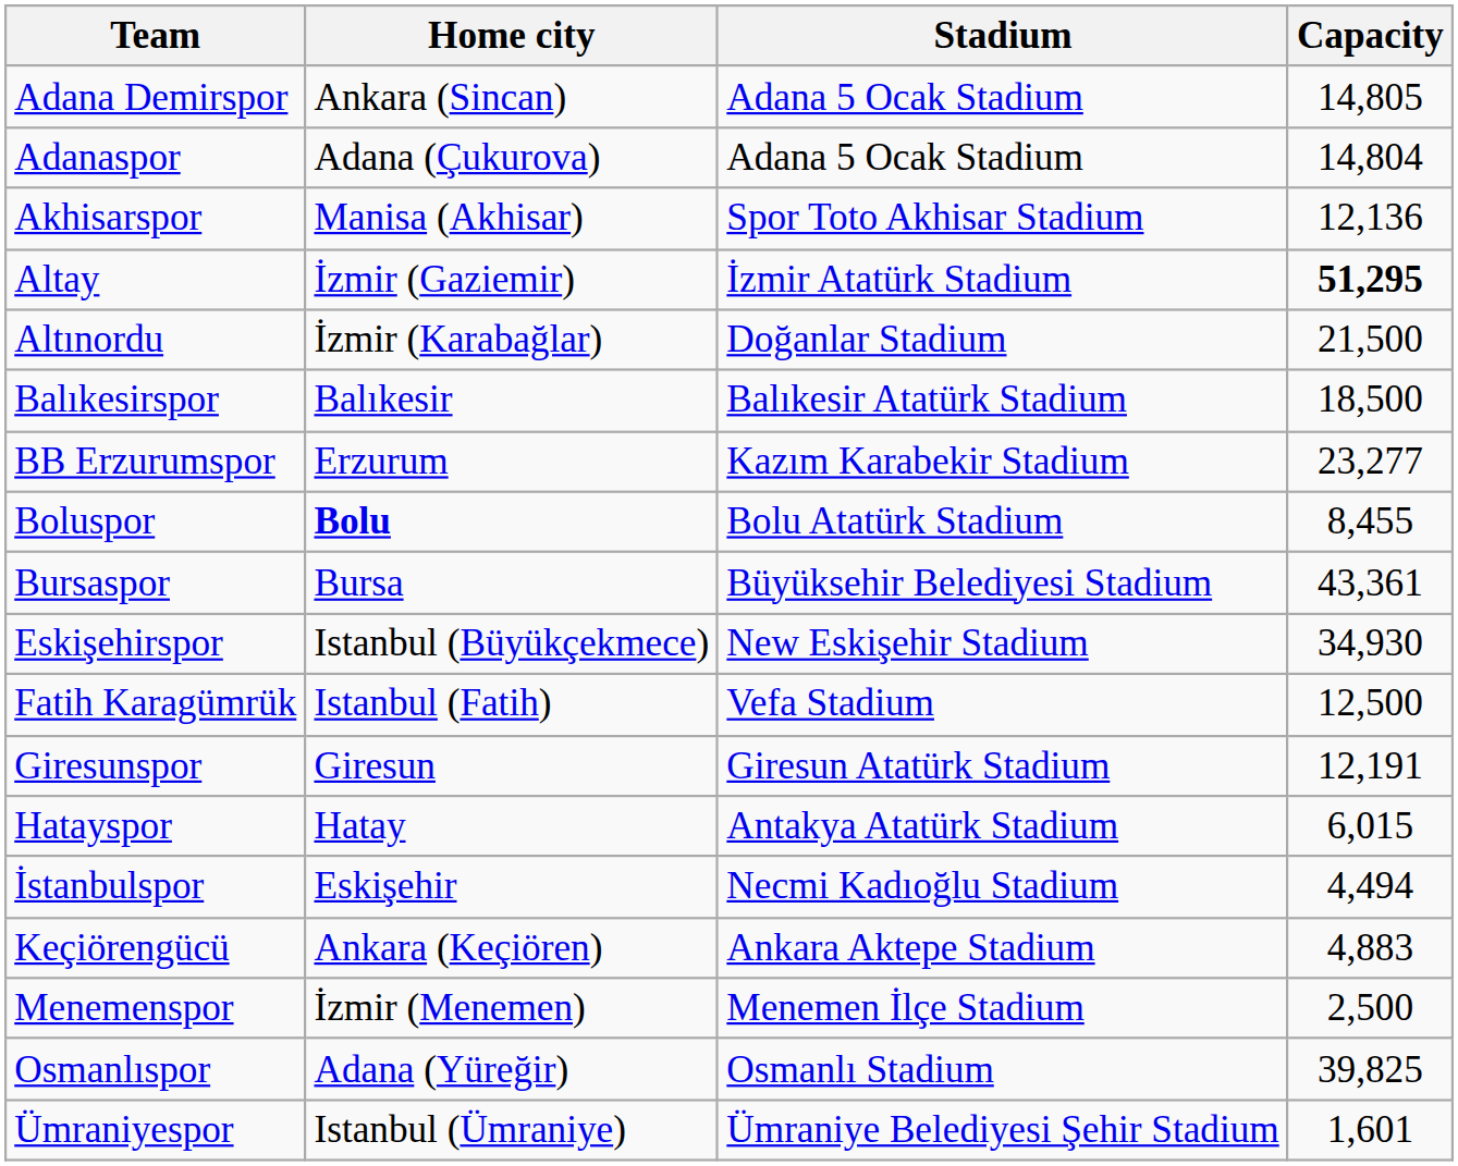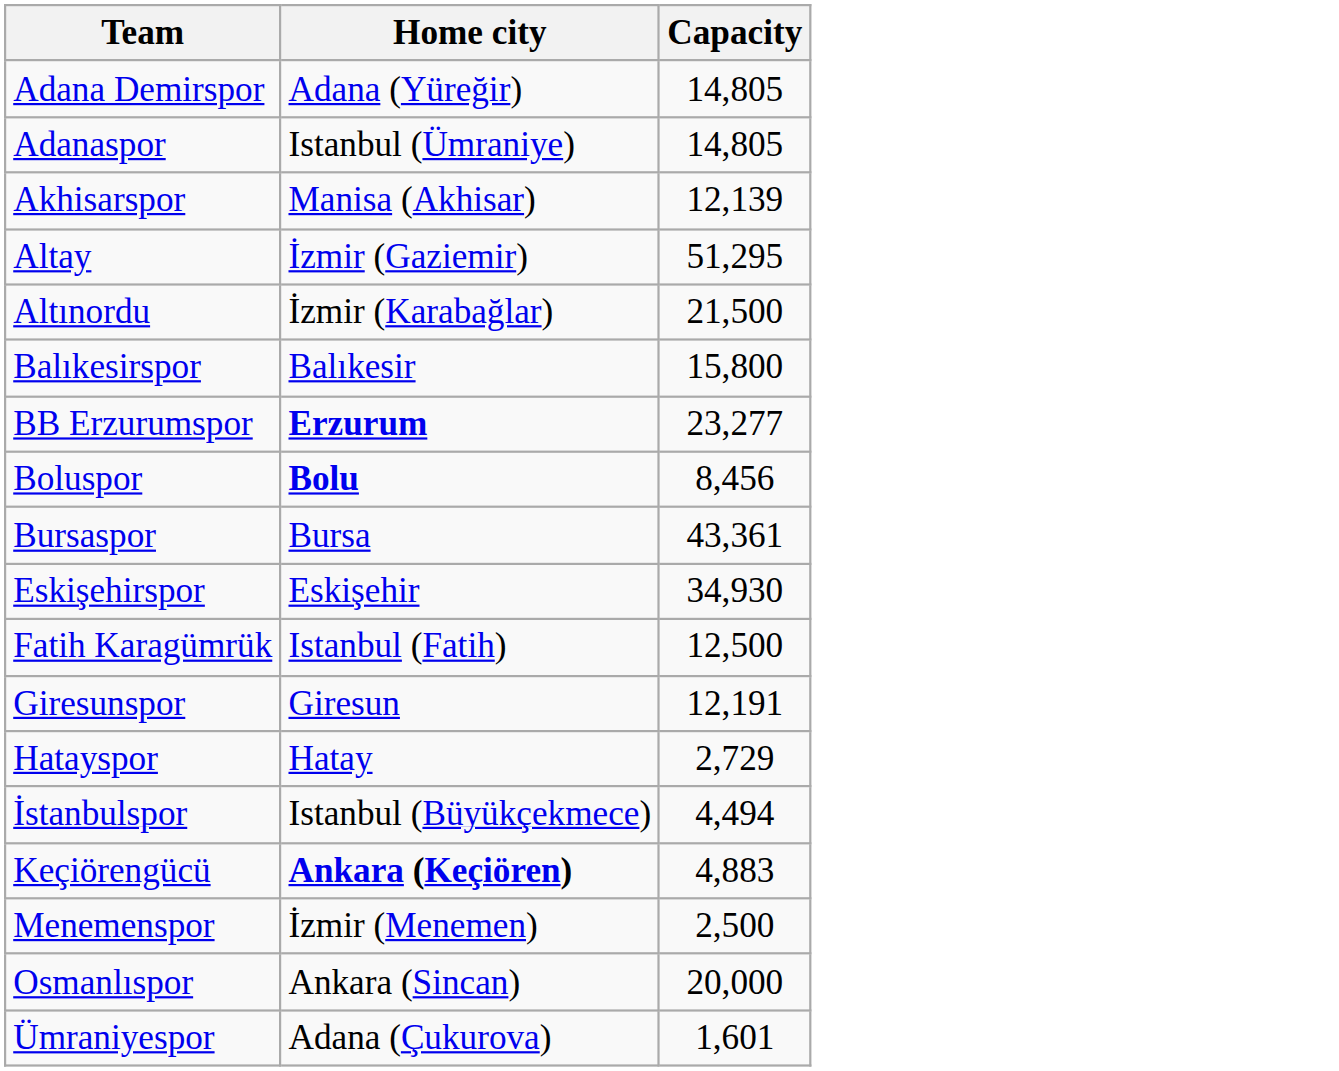- column: Stadium | Adana 5 Ocak Stadium | Adana 5 Ocak Stadium | Spor Toto Akhisar Stadium | İzmir Atatürk Stadium | Doğanlar Stadium | Balıkesir Atatürk Stadium | Kazım Karabekir Stadium | Bolu Atatürk Stadium | Büyüksehir Belediyesi Stadium | New Eskişehir Stadium | Vefa Stadium | Giresun Atatürk Stadium | Antakya Atatürk Stadium | Necmi Kadıoğlu Stadium | Ankara Aktepe Stadium | Menemen İlçe Stadium | Osmanlı Stadium | Ümraniye Belediyesi Şehir Stadium
Adana Demirspor | Home city: Ankara (Sincan) -> Adana (Yüreğir)
Adanaspor | Home city: Adana (Çukurova) -> Istanbul (Ümraniye)
Adanaspor | Capacity: 14,804 -> 14,805
Akhisarspor | Capacity: 12,136 -> 12,139
Altay | Capacity: bold -> normal
Balıkesirspor | Capacity: 18,500 -> 15,800
BB Erzurumspor | Home city: normal -> bold
Boluspor | Capacity: 8,455 -> 8,456
Eskişehirspor | Home city: Istanbul (Büyükçekmece) -> Eskişehir
Hatayspor | Capacity: 6,015 -> 2,729
İstanbulspor | Home city: Eskişehir -> Istanbul (Büyükçekmece)
Keçiörengücü | Home city: normal -> bold
Osmanlıspor | Home city: Adana (Yüreğir) -> Ankara (Sincan)
Osmanlıspor | Capacity: 39,825 -> 20,000
Ümraniyespor | Home city: Istanbul (Ümraniye) -> Adana (Çukurova)
